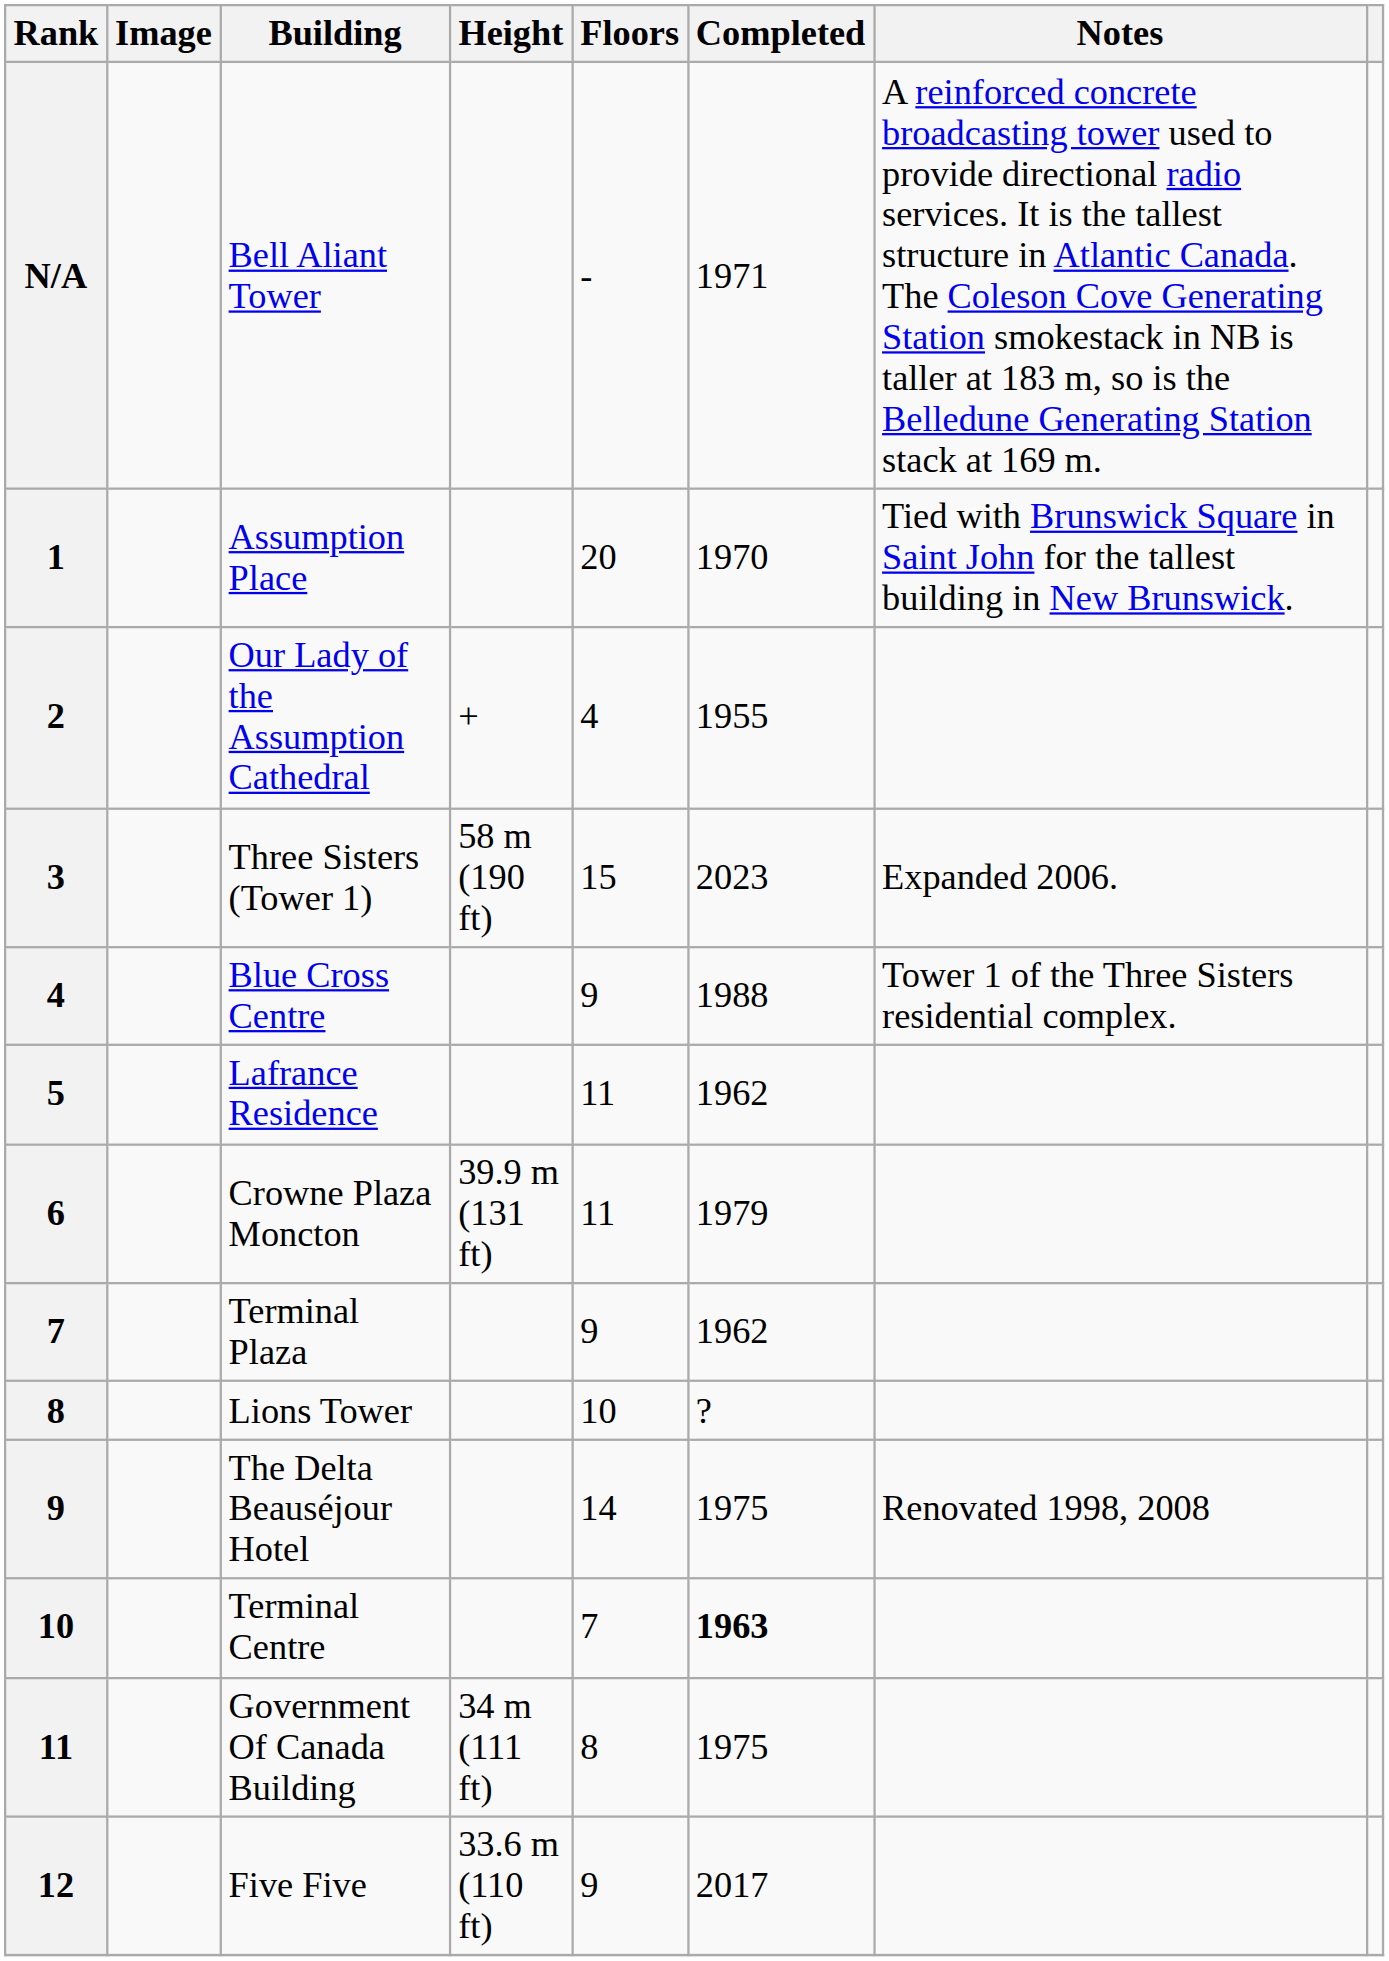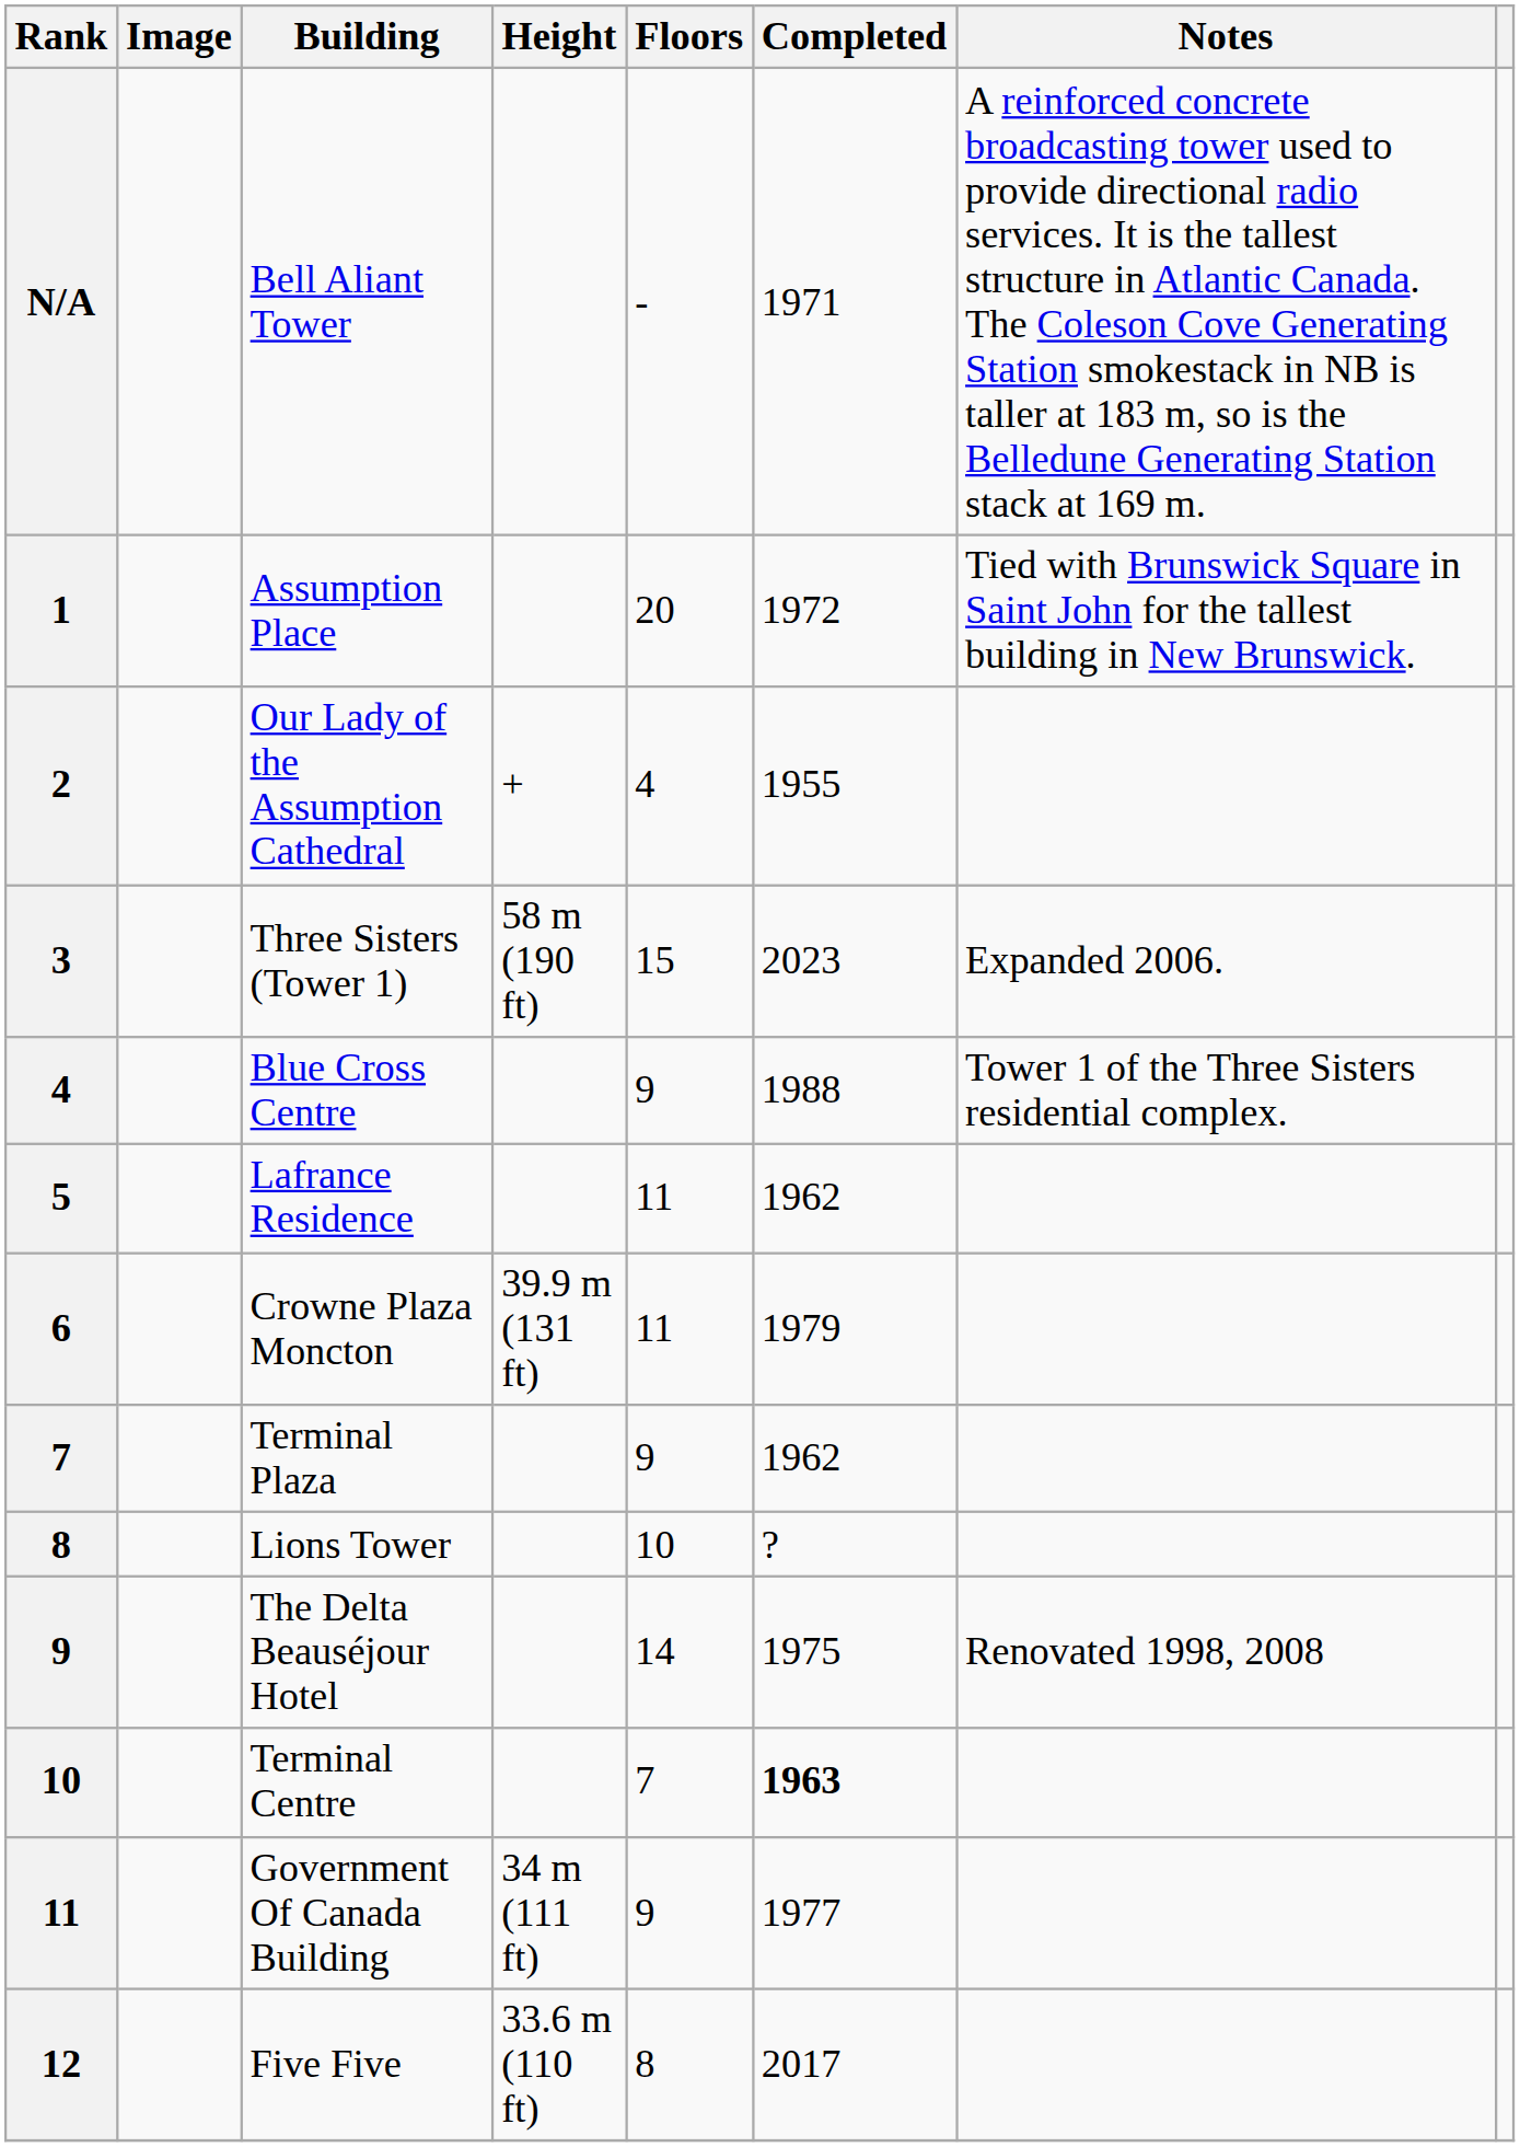Assumption Place | Completed: 1970 -> 1972
Government Of Canada Building | Floors: 8 -> 9
Government Of Canada Building | Completed: 1975 -> 1977
Five Five | Floors: 9 -> 8
